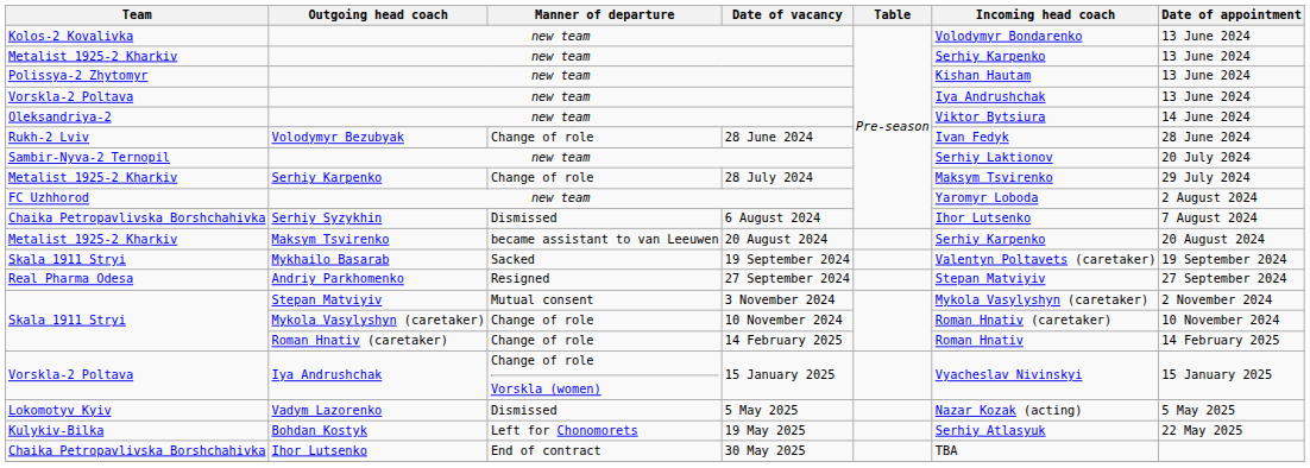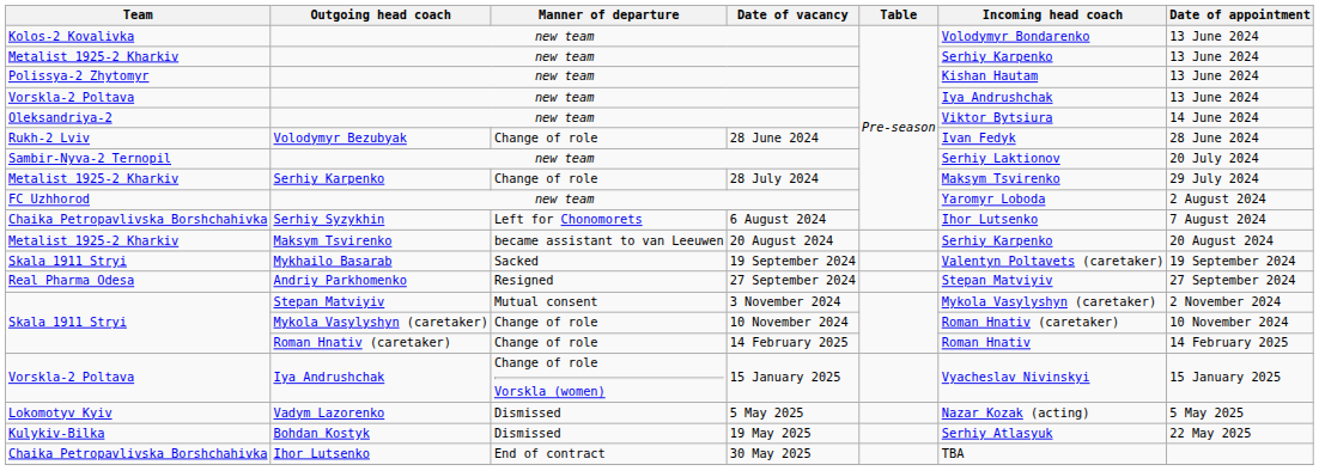Serhiy Syzykhin | Manner of departure: Dismissed -> Left for Chonomorets
Bohdan Kostyk | Manner of departure: Left for Chonomorets -> Dismissed
